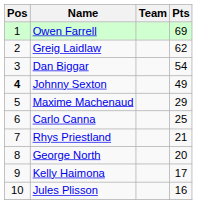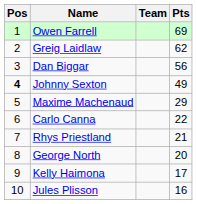Dan Biggar | Pts: 54 -> 56
Carlo Canna | Pts: 25 -> 22
